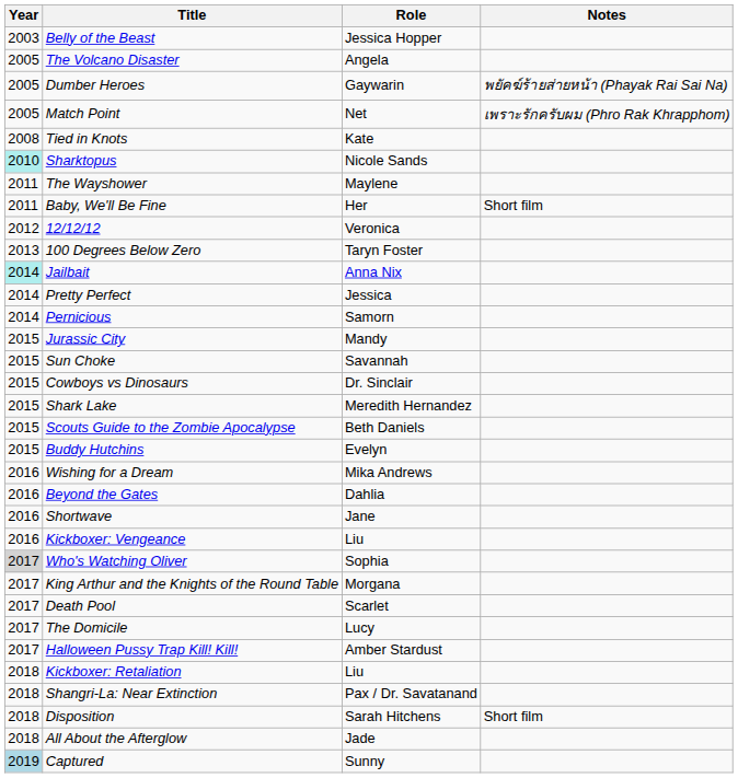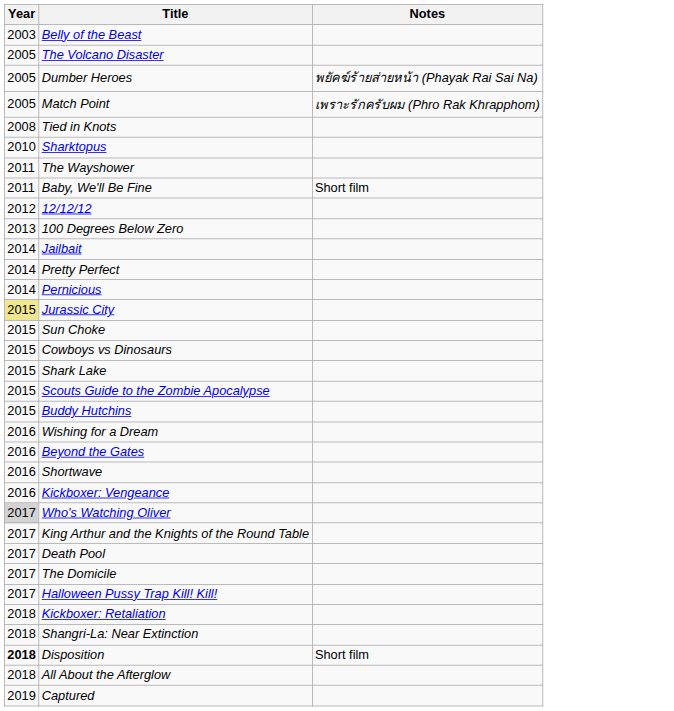- column: Role | Jessica Hopper | Angela | Gaywarin | Net | Kate | Nicole Sands | Maylene | Her | Veronica | Taryn Foster | Anna Nix | Jessica | Samorn | Mandy | Savannah | Dr. Sinclair | Meredith Hernandez | Beth Daniels | Evelyn | Mika Andrews | Dahlia | Jane | Liu | Sophia | Morgana | Scarlet | Lucy | Amber Stardust | Liu | Pax / Dr. Savatanand | Sarah Hitchens | Jade | Sunny
Sharktopus | Year: paleturquoise background -> no background
Jailbait | Year: paleturquoise background -> no background
Jurassic City | Year: no background -> khaki background
Disposition | Year: normal -> bold
Captured | Year: lightblue background -> no background
